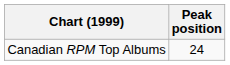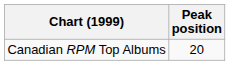Canadian RPM Top Albums | Peak position: 24 -> 20
